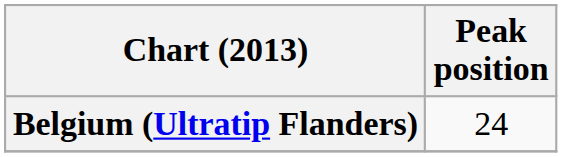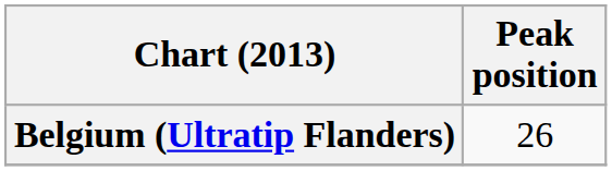Belgium (Ultratip Flanders) | Peak position: 24 -> 26
